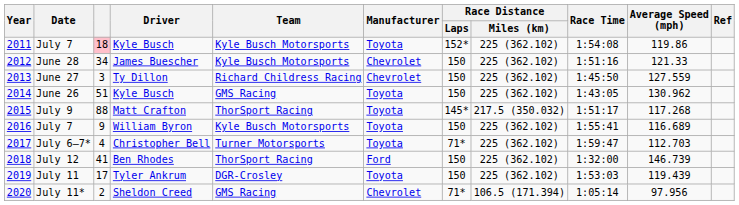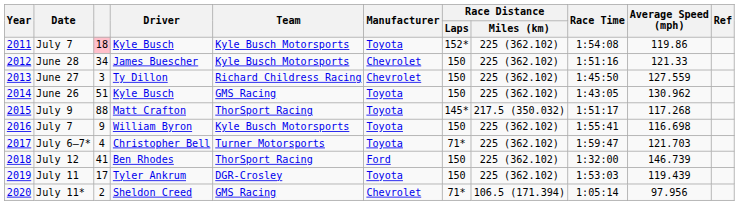July 7 / William Byron | Average Speed (mph): 116.689 -> 116.698
July 6–7* | Average Speed (mph): 112.703 -> 121.703
